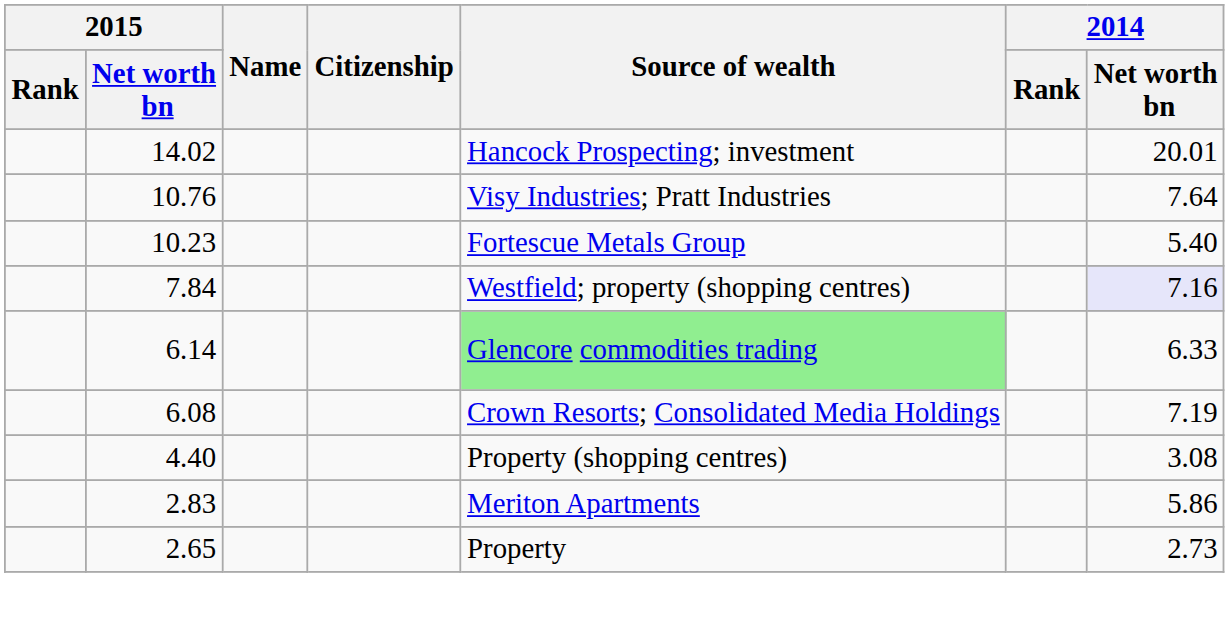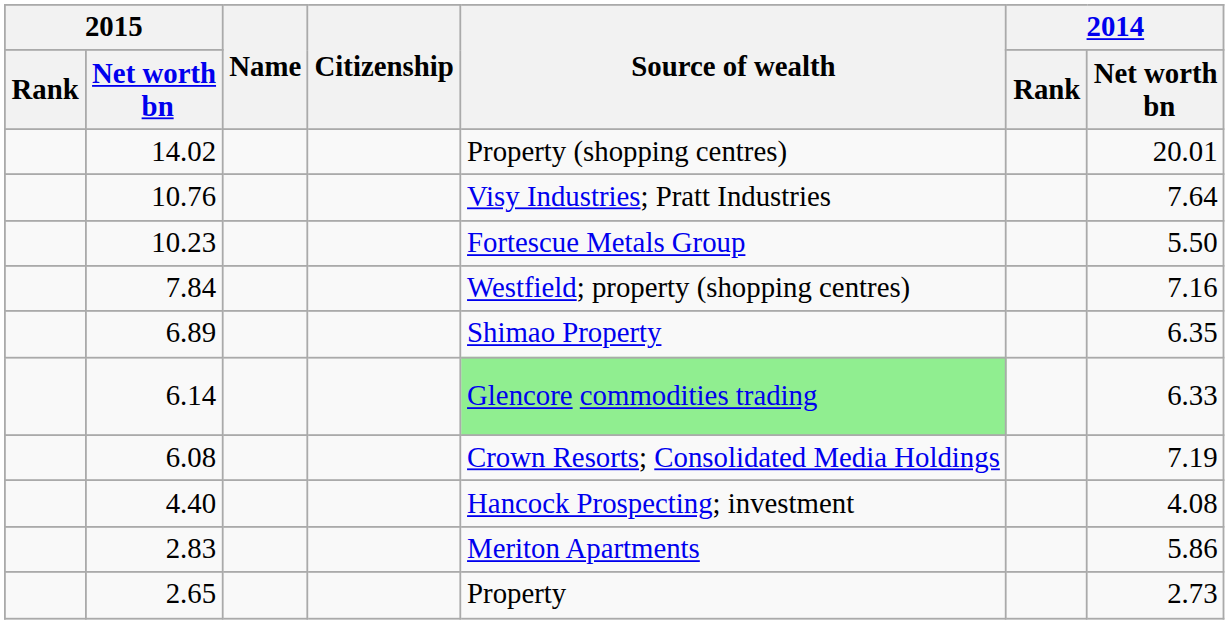14.02 | Source of wealth: Hancock Prospecting; investment -> Property (shopping centres)
10.23 | 2014 / Net worth bn: 5.40 -> 5.50
7.84 | 2014 / Net worth bn: lavender background -> no background
+ row: 6.89 | Shimao Property | 6.35
4.40 | Source of wealth: Property (shopping centres) -> Hancock Prospecting; investment
4.40 | 2014 / Net worth bn: 3.08 -> 4.08
